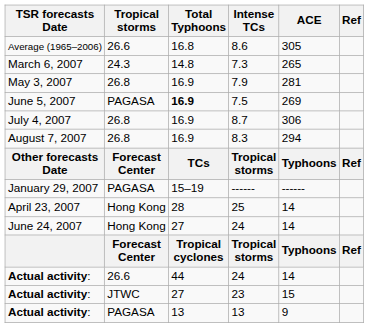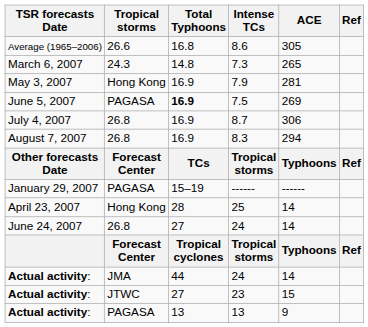7.9 | Tropical storms: 26.8 -> Hong Kong
June 24, 2007 / 24 | Tropical storms: Hong Kong -> 26.8
Actual activity: / 24 | Tropical storms: 26.6 -> JMA
